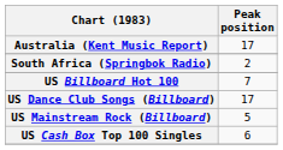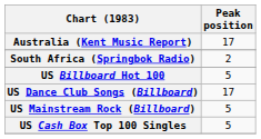US Billboard Hot 100 | Peak position: 7 -> 5
US Cash Box Top 100 Singles | Peak position: 6 -> 5
